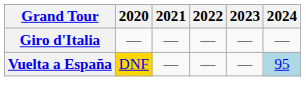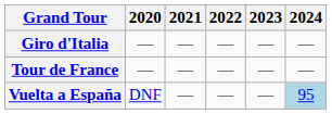+ row: Tour de France | — | — | — | — | —
Vuelta a España | 2020: gold background -> no background
